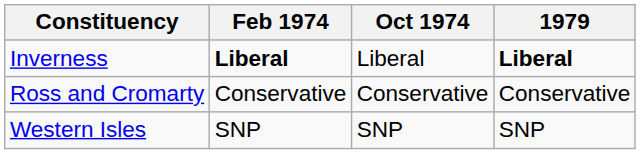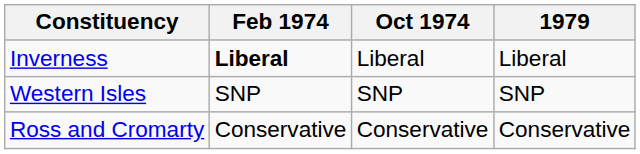Inverness | 1979: bold -> normal
rows swapped: Ross and Cromarty <-> Western Isles
